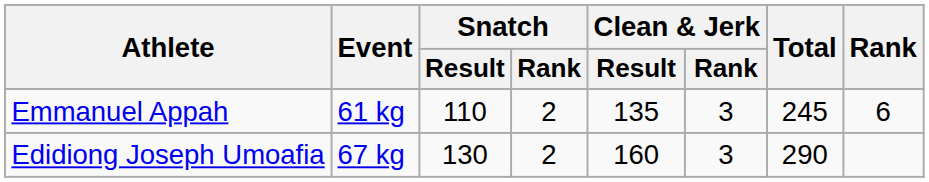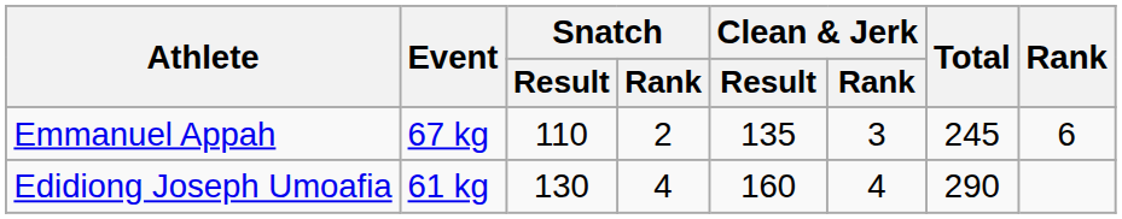Emmanuel Appah | Event: 61 kg -> 67 kg
Edidiong Joseph Umoafia | Event: 67 kg -> 61 kg
Edidiong Joseph Umoafia | Snatch / Rank: 2 -> 4
Edidiong Joseph Umoafia | Clean & Jerk / Rank: 3 -> 4
